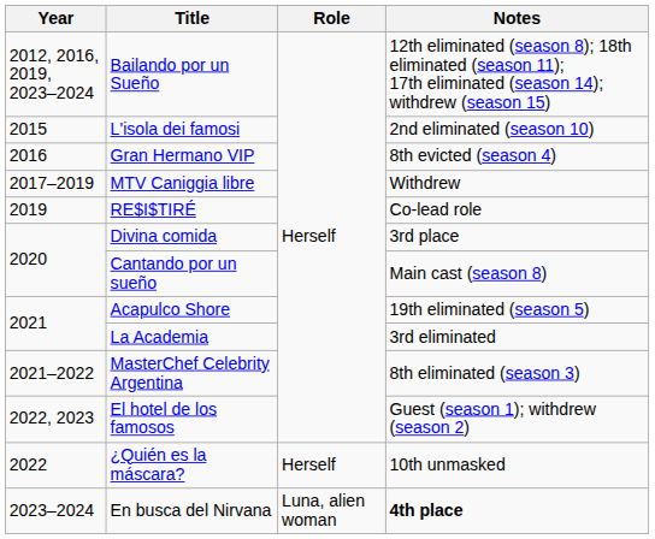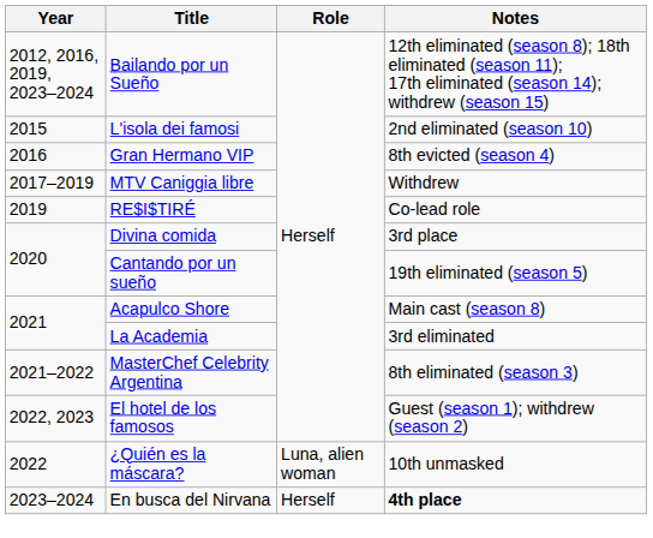Cantando por un sueño | Notes: Main cast (season 8) -> 19th eliminated (season 5)
Acapulco Shore | Notes: 19th eliminated (season 5) -> Main cast (season 8)
¿Quién es la máscara? | Role: Herself -> Luna, alien woman
En busca del Nirvana | Role: Luna, alien woman -> Herself
